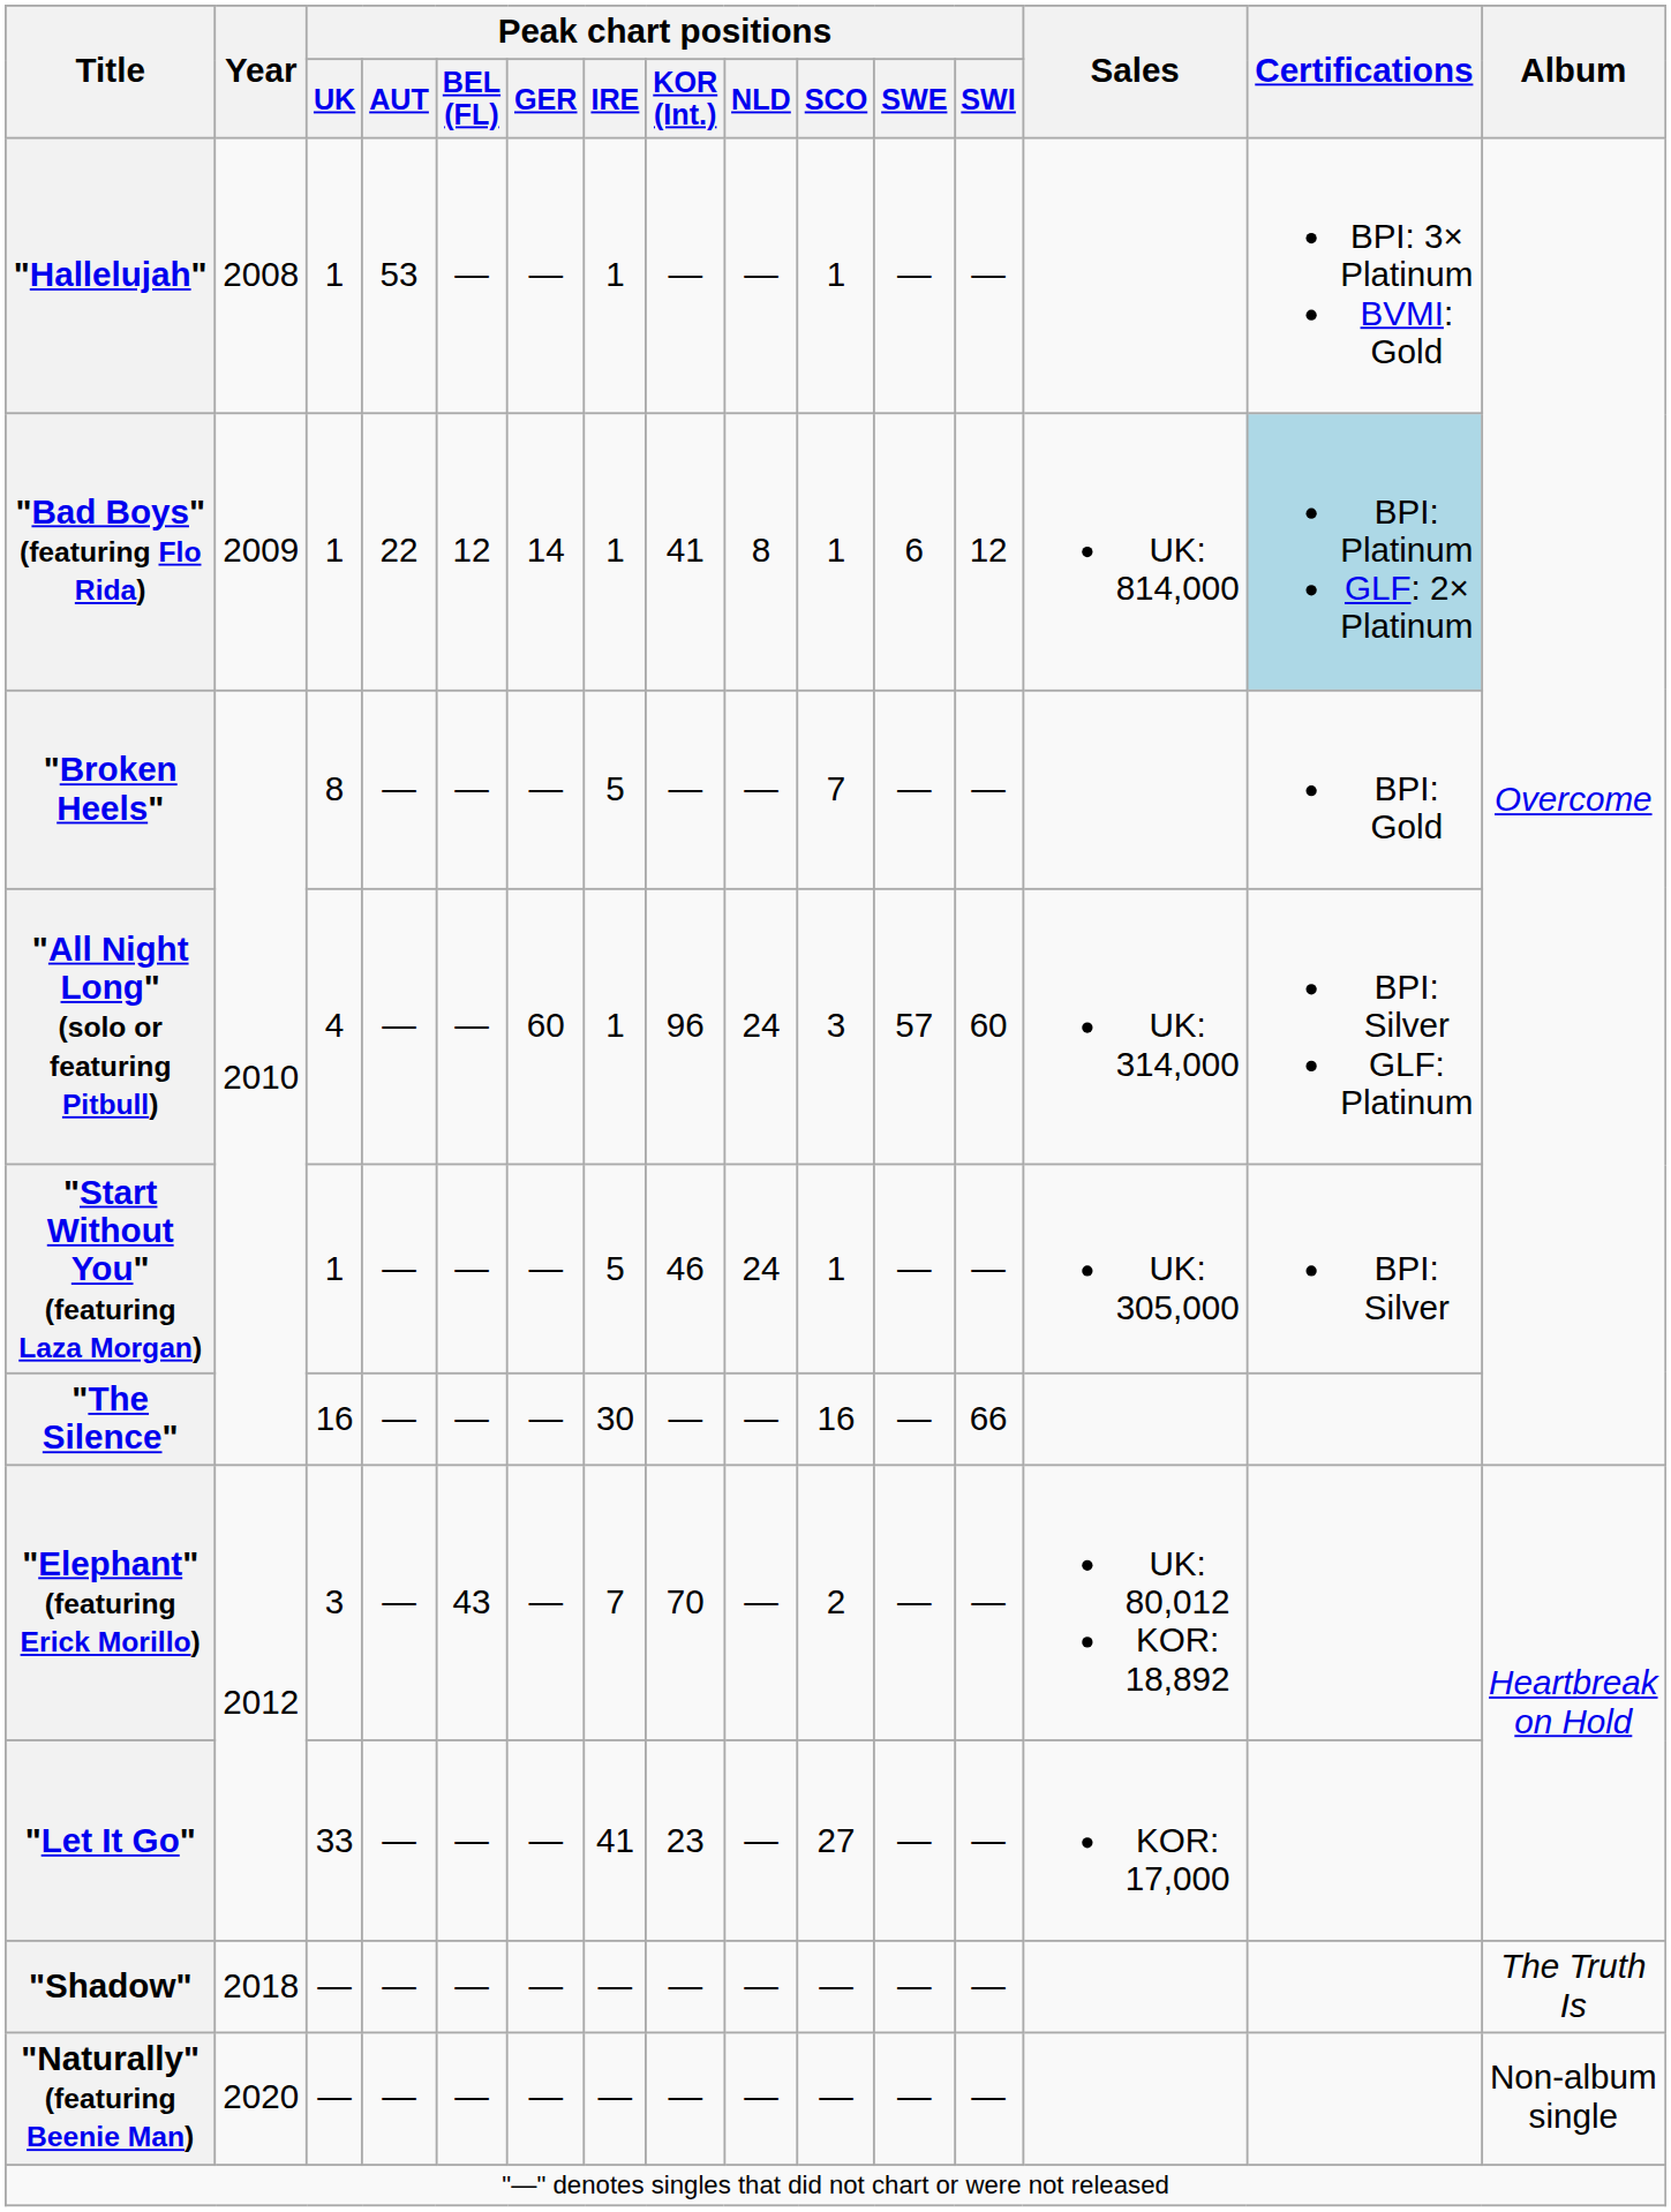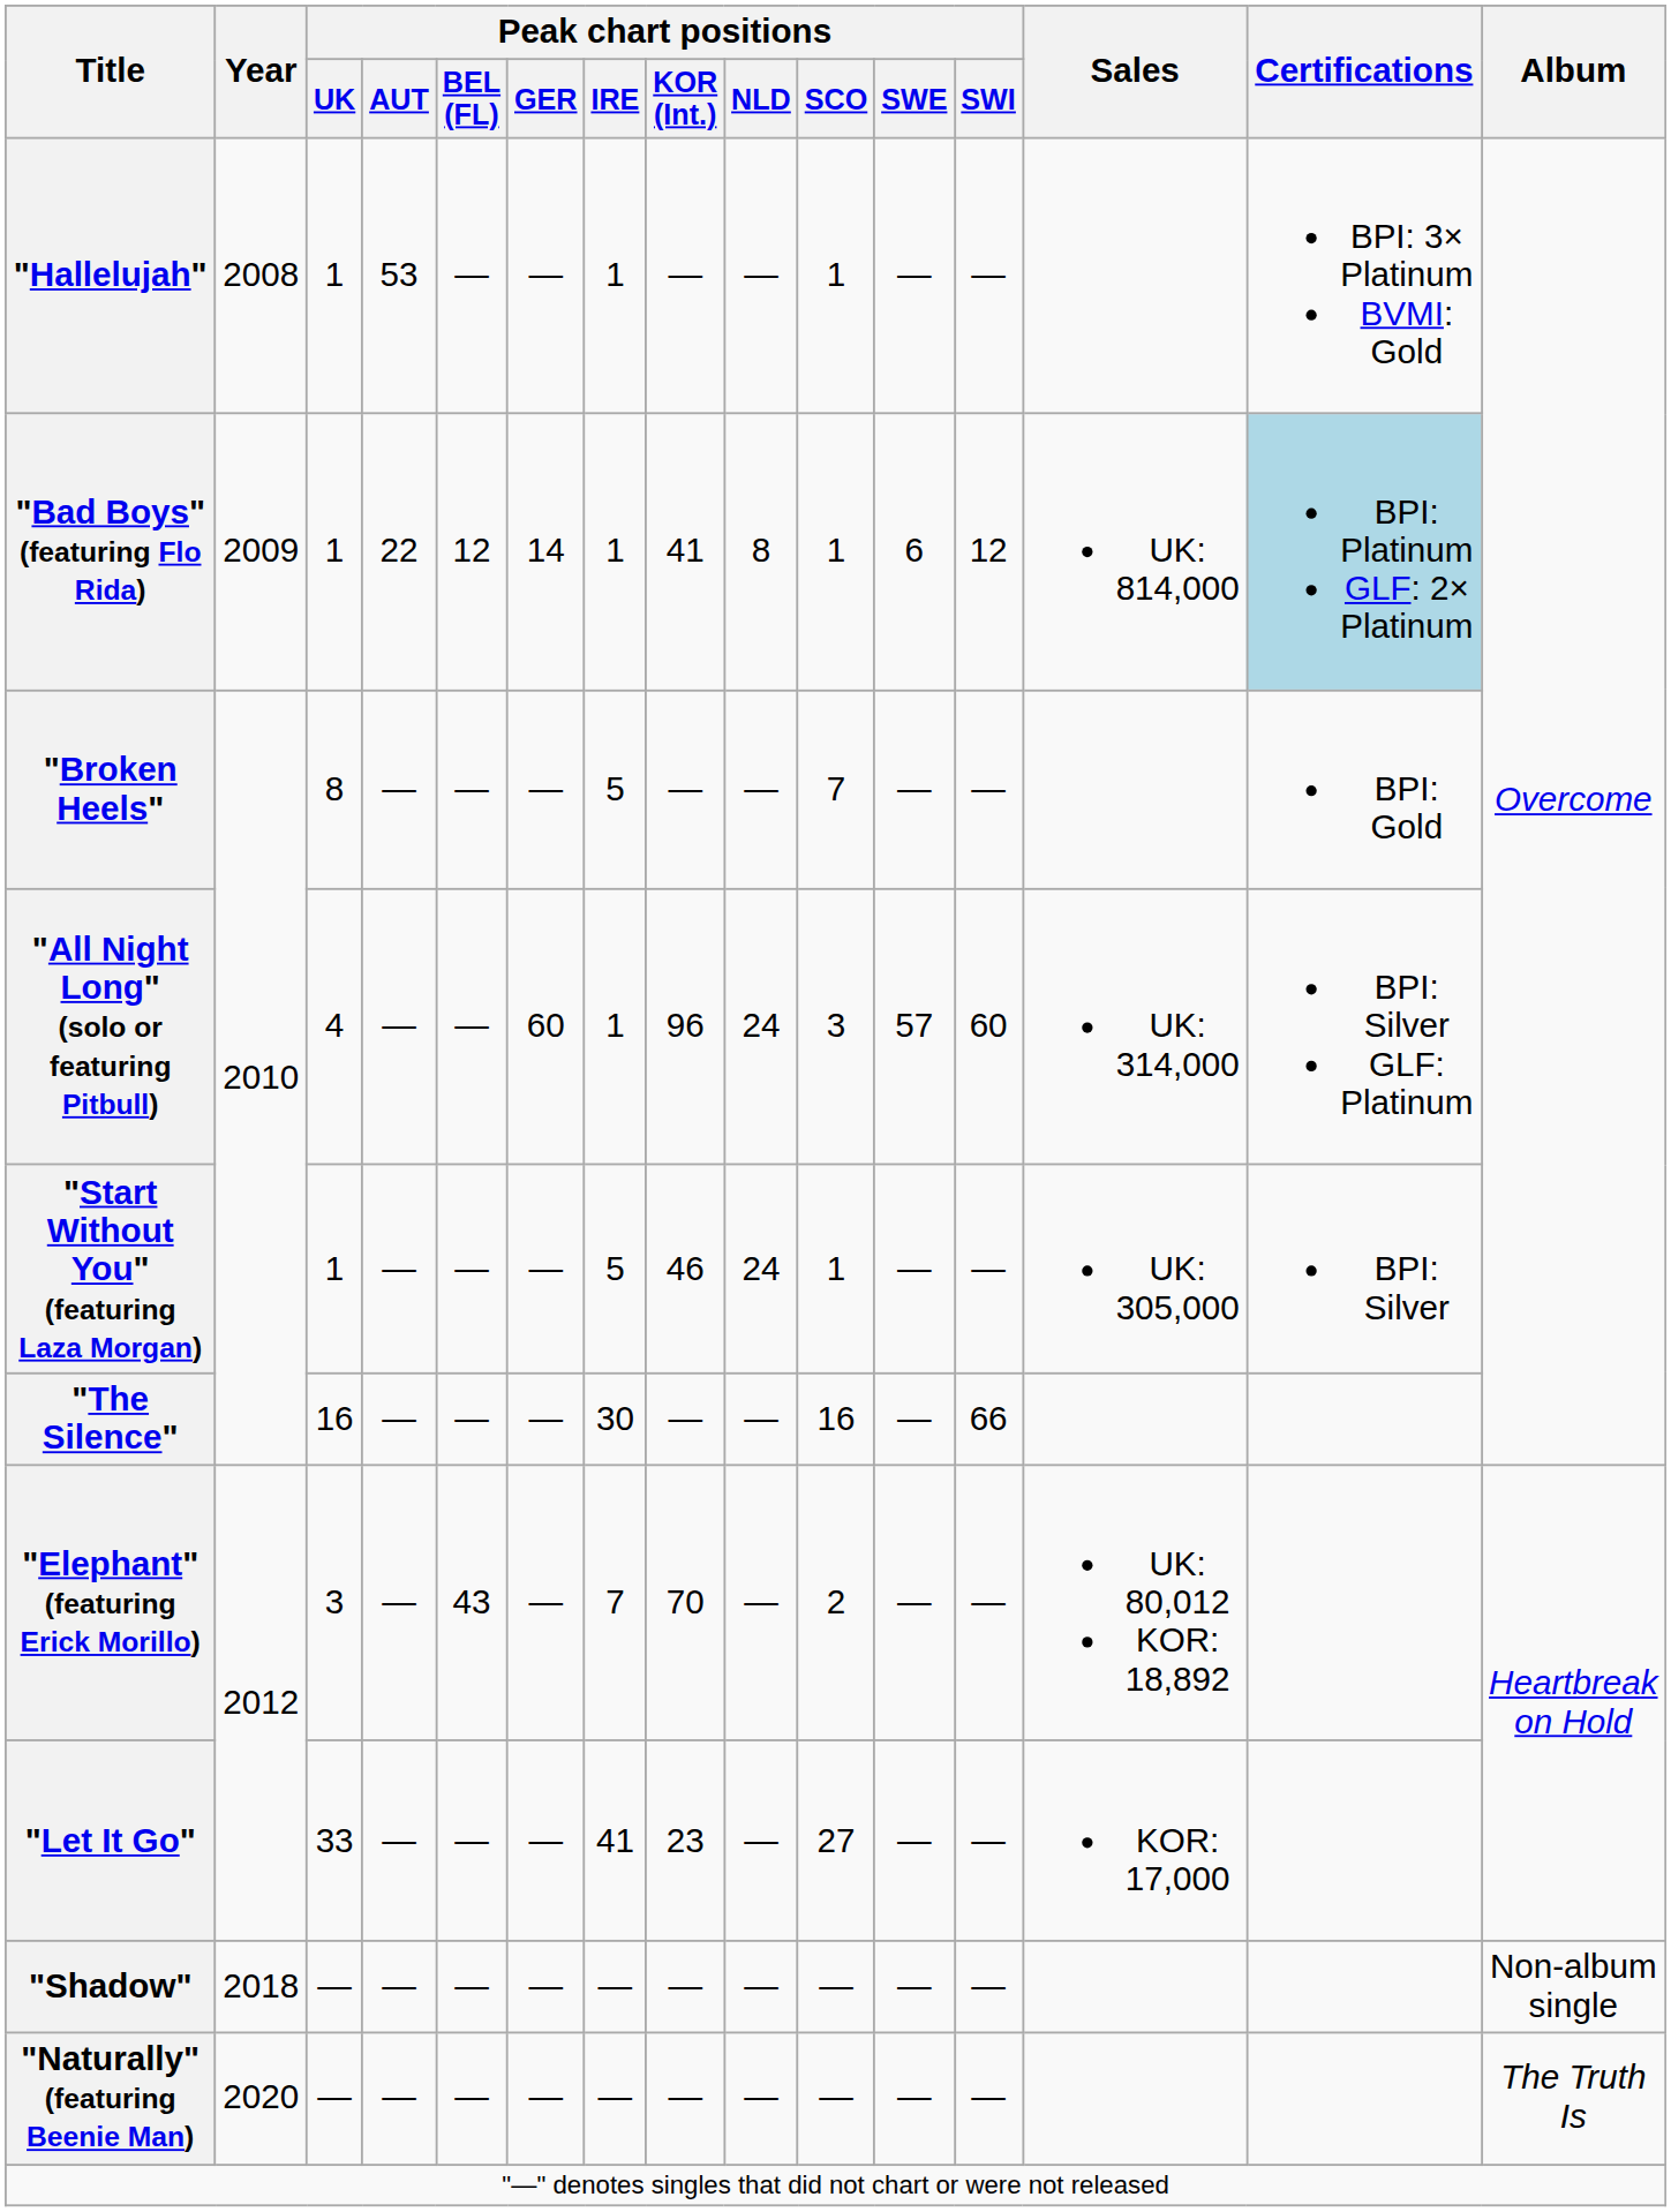"Shadow" | Album: The Truth Is -> Non-album single
"Naturally" (featuring Beenie Man) | Album: Non-album single -> The Truth Is
